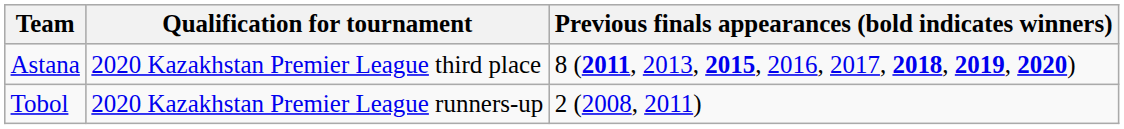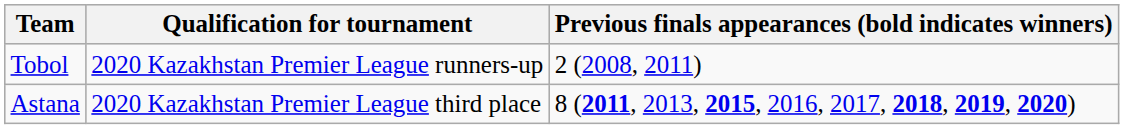rows swapped: Tobol <-> Astana
